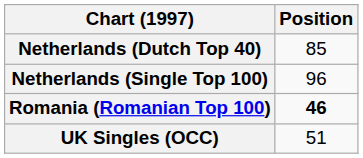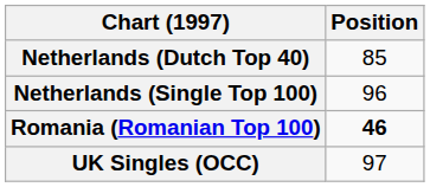UK Singles (OCC) | Position: 51 -> 97
